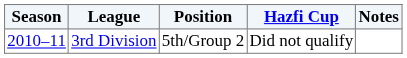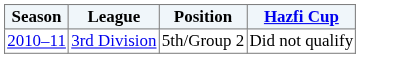- column: Notes
